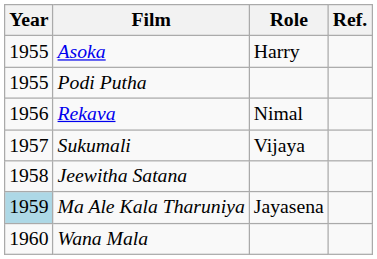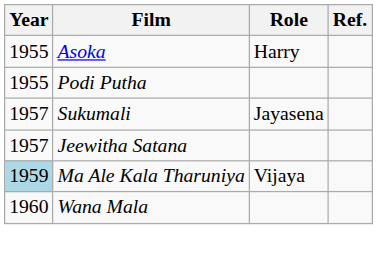- row: 1956 | Rekava | Nimal
Sukumali | Role: Vijaya -> Jayasena
Jeewitha Satana | Year: 1958 -> 1957
Ma Ale Kala Tharuniya | Role: Jayasena -> Vijaya
